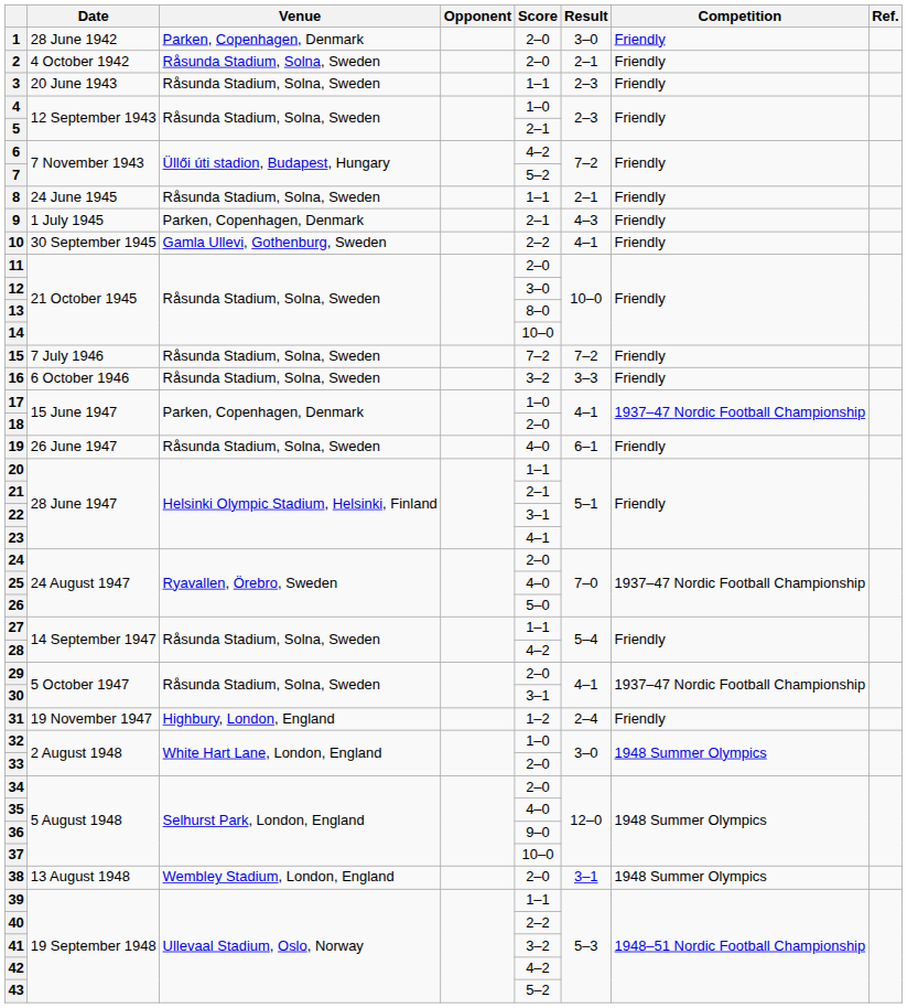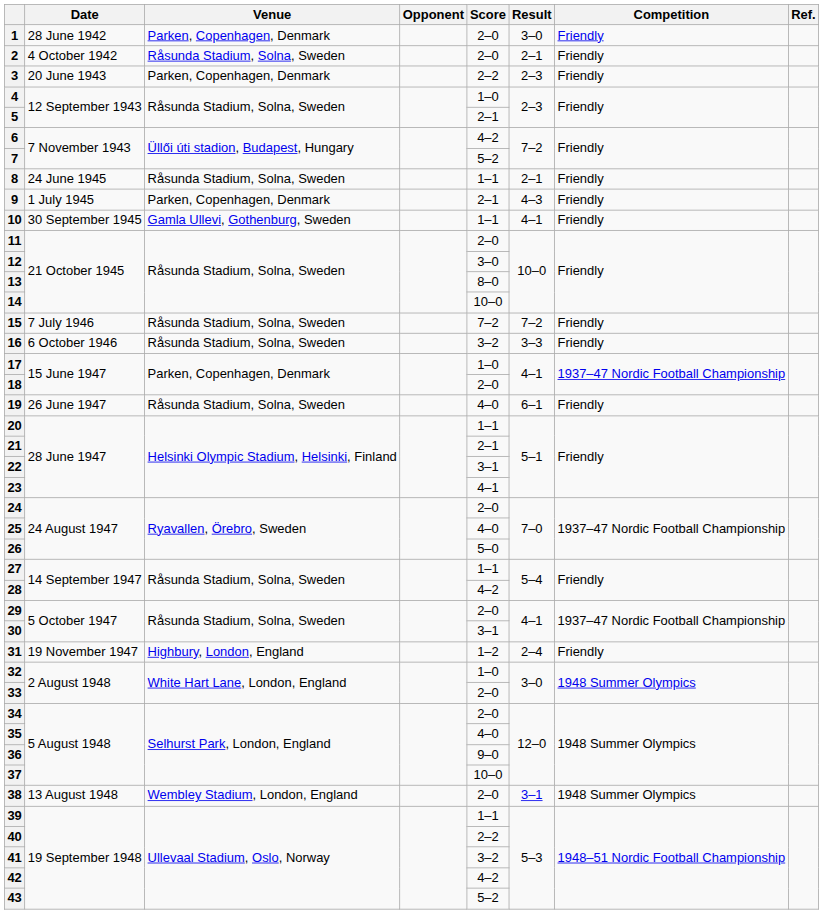3 | Venue: Råsunda Stadium, Solna, Sweden -> Parken, Copenhagen, Denmark
3 | Score: 1–1 -> 2–2
10 | Score: 2–2 -> 1–1
